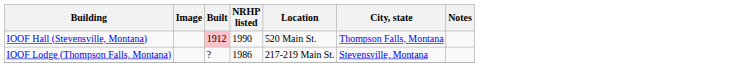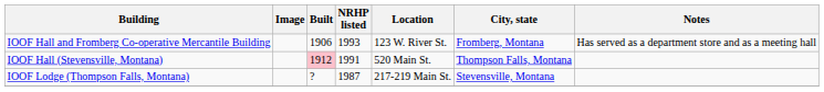+ row: IOOF Hall and Fromberg Co-operative Mercantile Building | 1906 | 1993 | 123 W. River St. | Fromberg, Montana | Has served as a department store and as a meeting hall
IOOF Hall (Stevensville, Montana) | NRHP listed: 1990 -> 1991
IOOF Lodge (Thompson Falls, Montana) | NRHP listed: 1986 -> 1987
